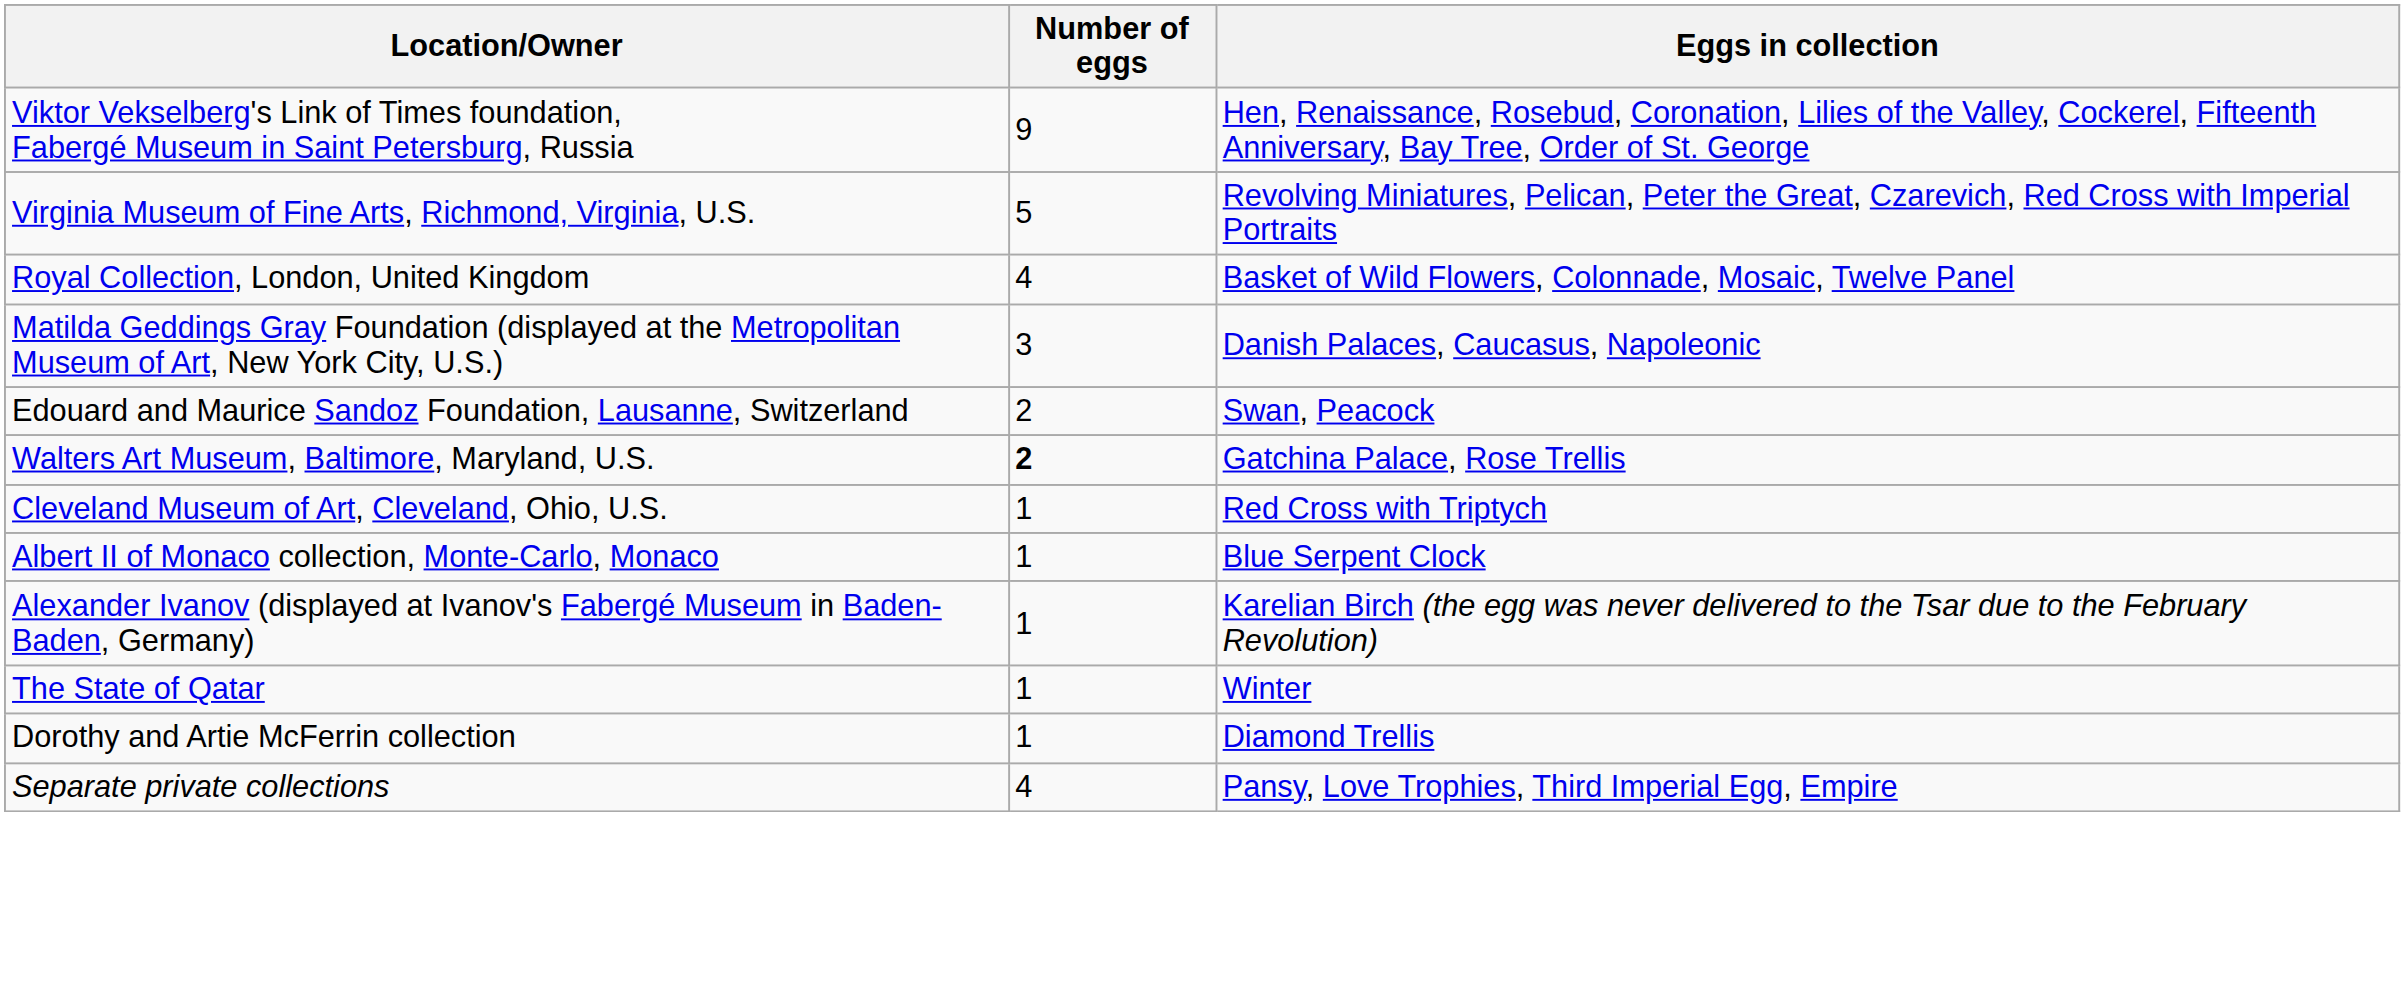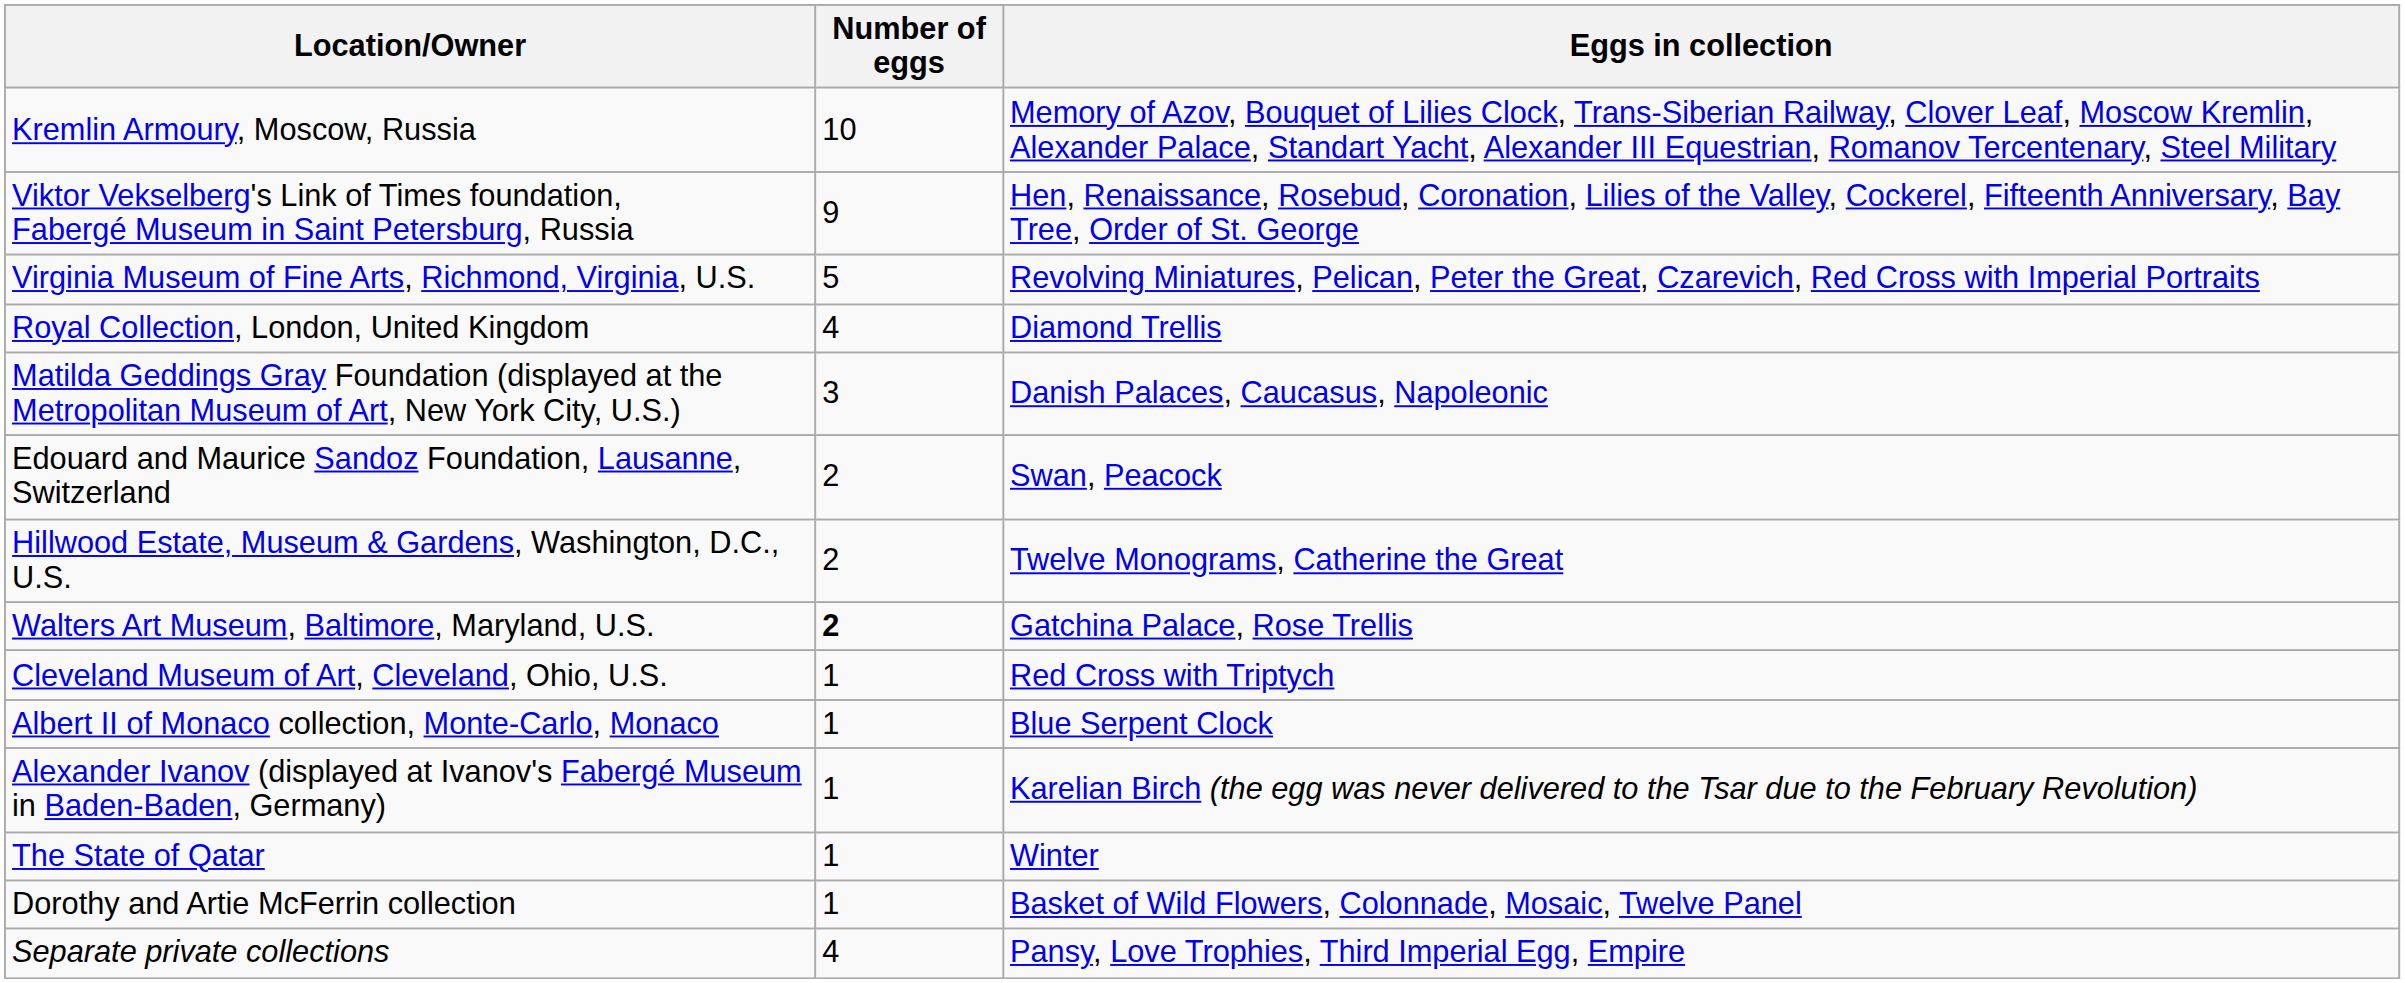+ row: Kremlin Armoury, Moscow, Russia | 10 | Memory of Azov, Bouquet of Lilies Clock, Trans-Siberian Railway, Clover Leaf, Moscow Kremlin, Alexander Palace, Standart Yacht, Alexander III Equestrian, Romanov Tercentenary, Steel Military
Royal Collection, London, United Kingdom | Eggs in collection: Basket of Wild Flowers, Colonnade, Mosaic, Twelve Panel -> Diamond Trellis
+ row: Hillwood Estate, Museum & Gardens, Washington, D.C., U.S. | 2 | Twelve Monograms, Catherine the Great
Dorothy and Artie McFerrin collection | Eggs in collection: Diamond Trellis -> Basket of Wild Flowers, Colonnade, Mosaic, Twelve Panel
